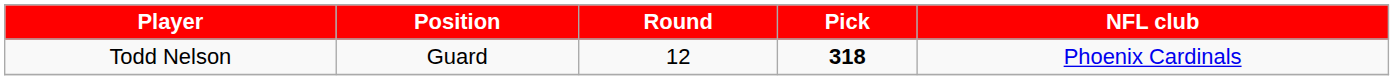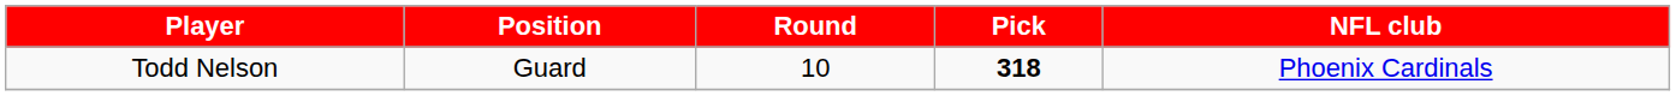Todd Nelson | Round: 12 -> 10
